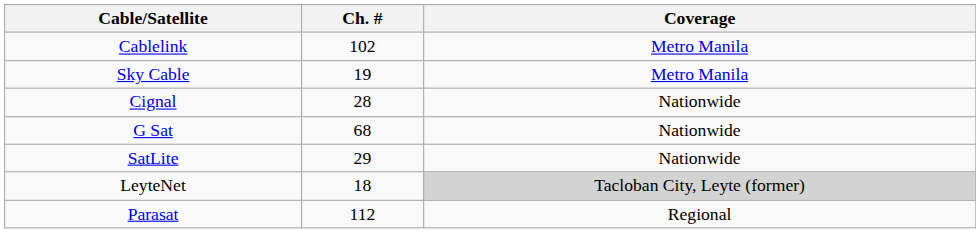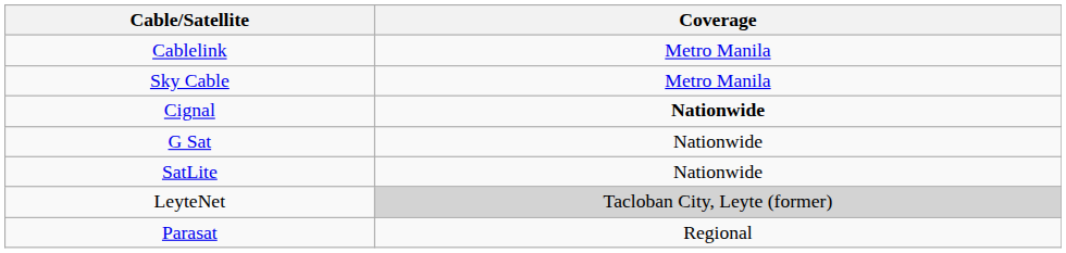- column: Ch. # | 102 | 19 | 28 | 68 | 29 | 18 | 112
Cignal | Coverage: normal -> bold
